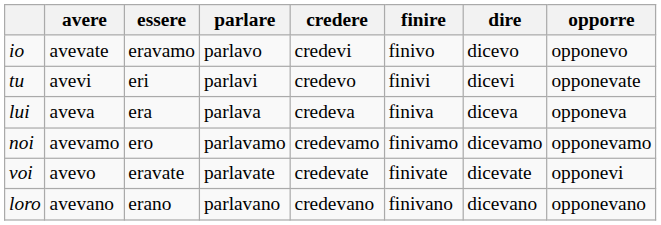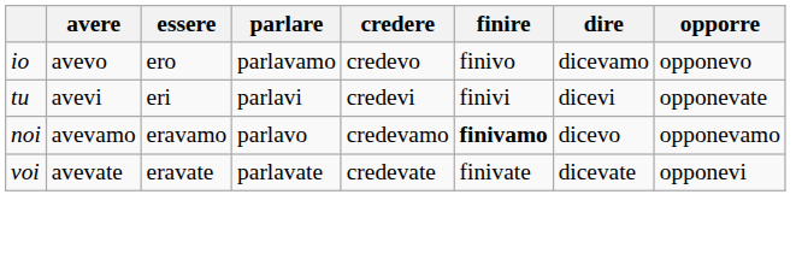io | avere: avevate -> avevo
io | essere: eravamo -> ero
io | parlare: parlavo -> parlavamo
io | credere: credevi -> credevo
io | dire: dicevo -> dicevamo
tu | credere: credevo -> credevi
- row: lui | aveva | era | parlava | credeva | finiva | diceva | opponeva
noi | essere: ero -> eravamo
noi | parlare: parlavamo -> parlavo
noi | finire: normal -> bold
noi | dire: dicevamo -> dicevo
voi | avere: avevo -> avevate
- row: loro | avevano | erano | parlavano | credevano | finivano | dicevano | opponevano
